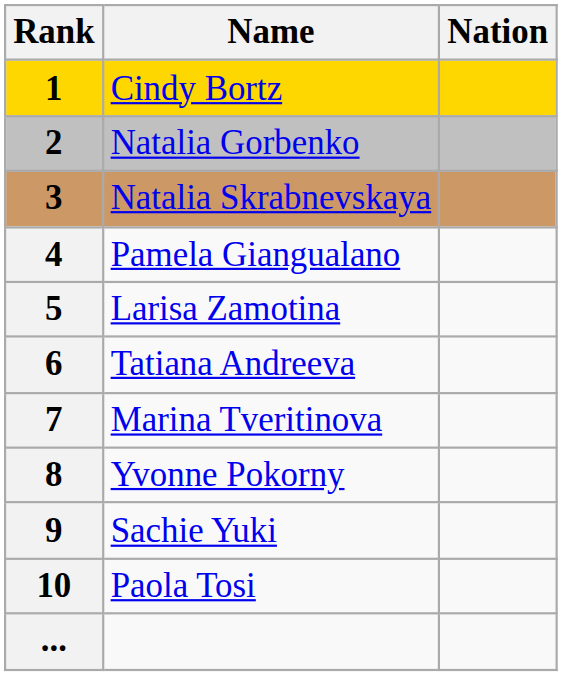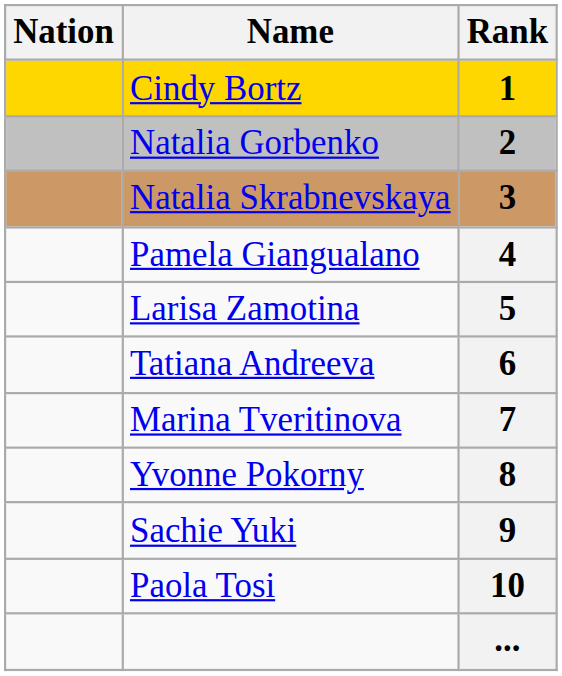columns swapped: Rank <-> Nation
